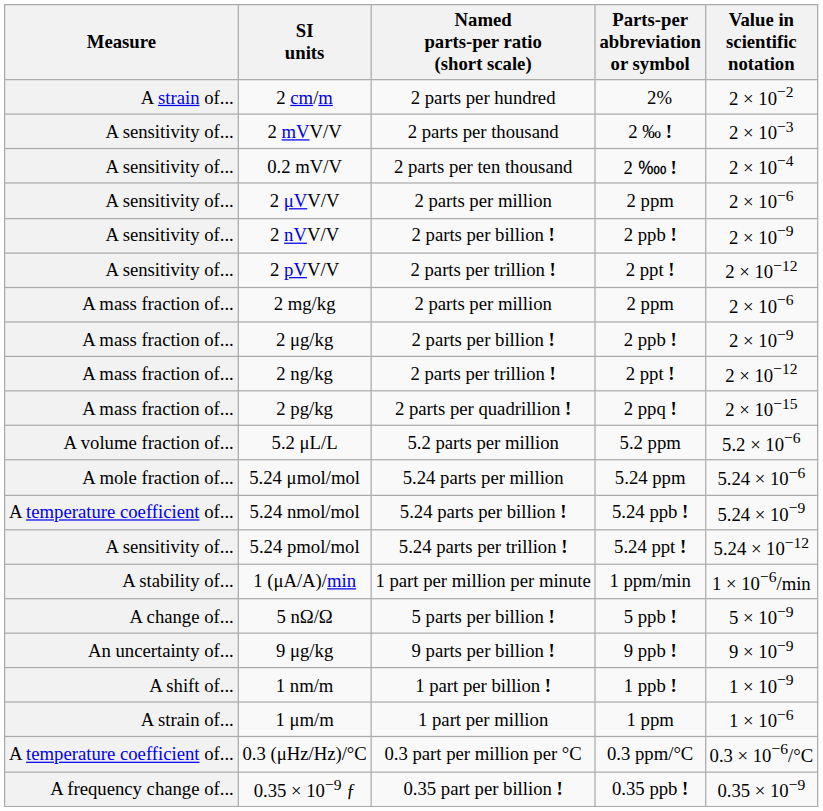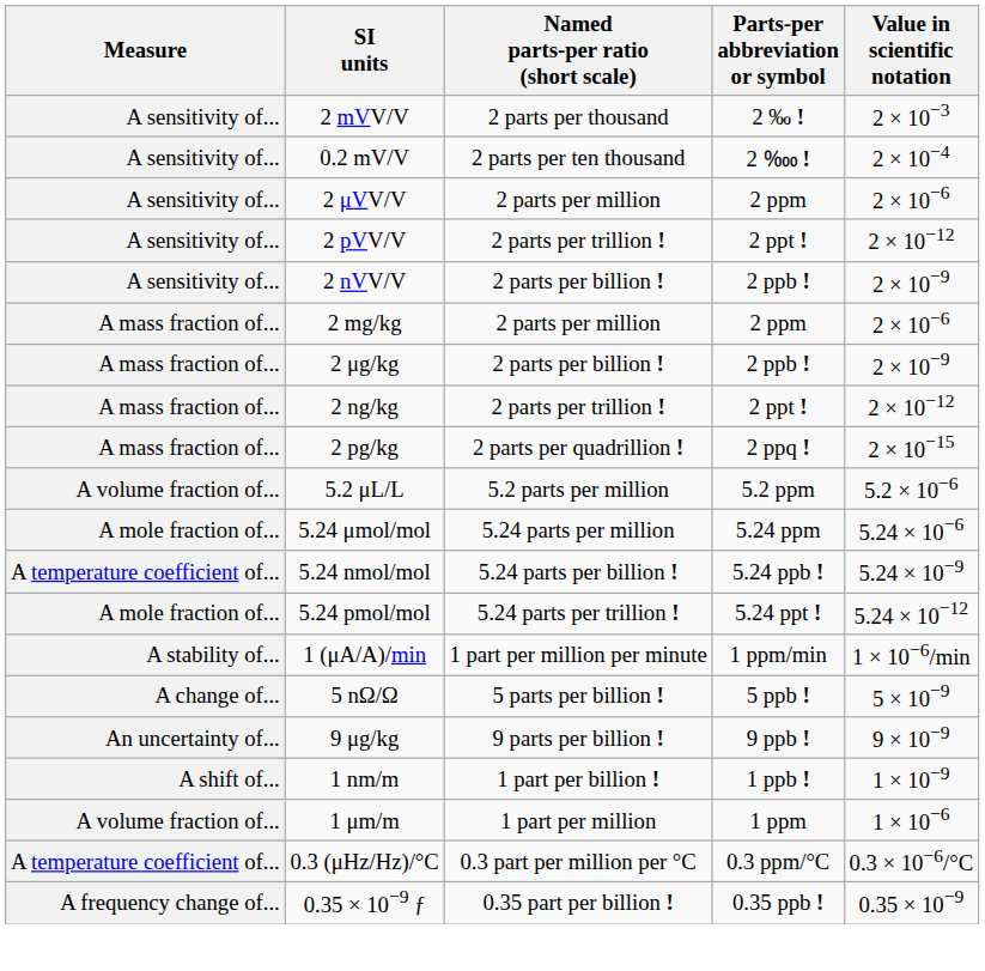- row: A strain of... | 2 cm/m | 2 parts per hundred | 2% | 2 × 10−2
rows swapped: 2 nVV/V <-> 2 pVV/V
5.24 pmol/mol | Measure: A sensitivity of... -> A mole fraction of...
1 μm/m | Measure: A strain of... -> A volume fraction of...
